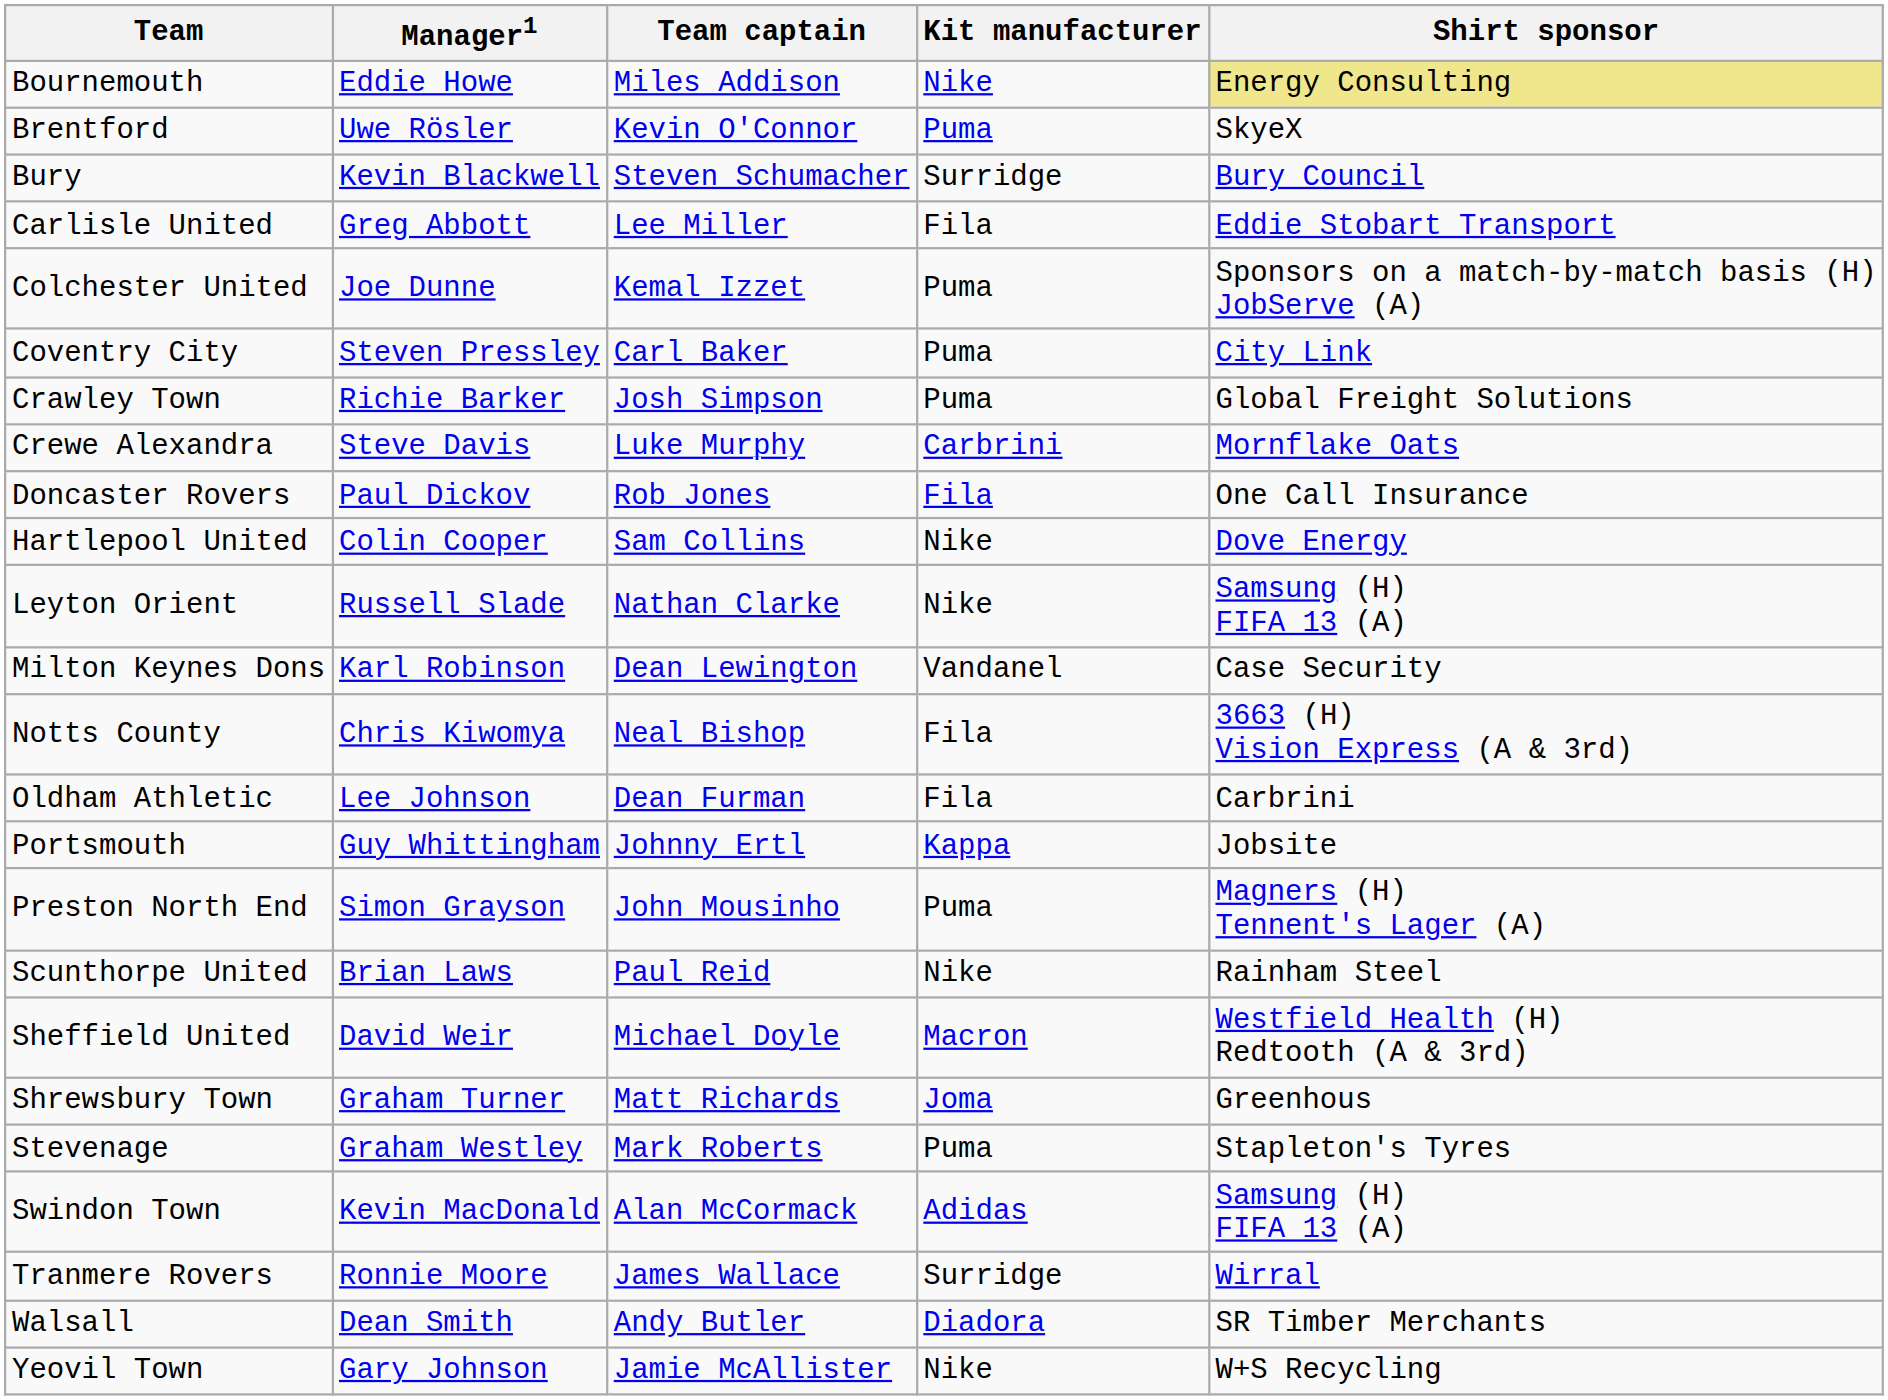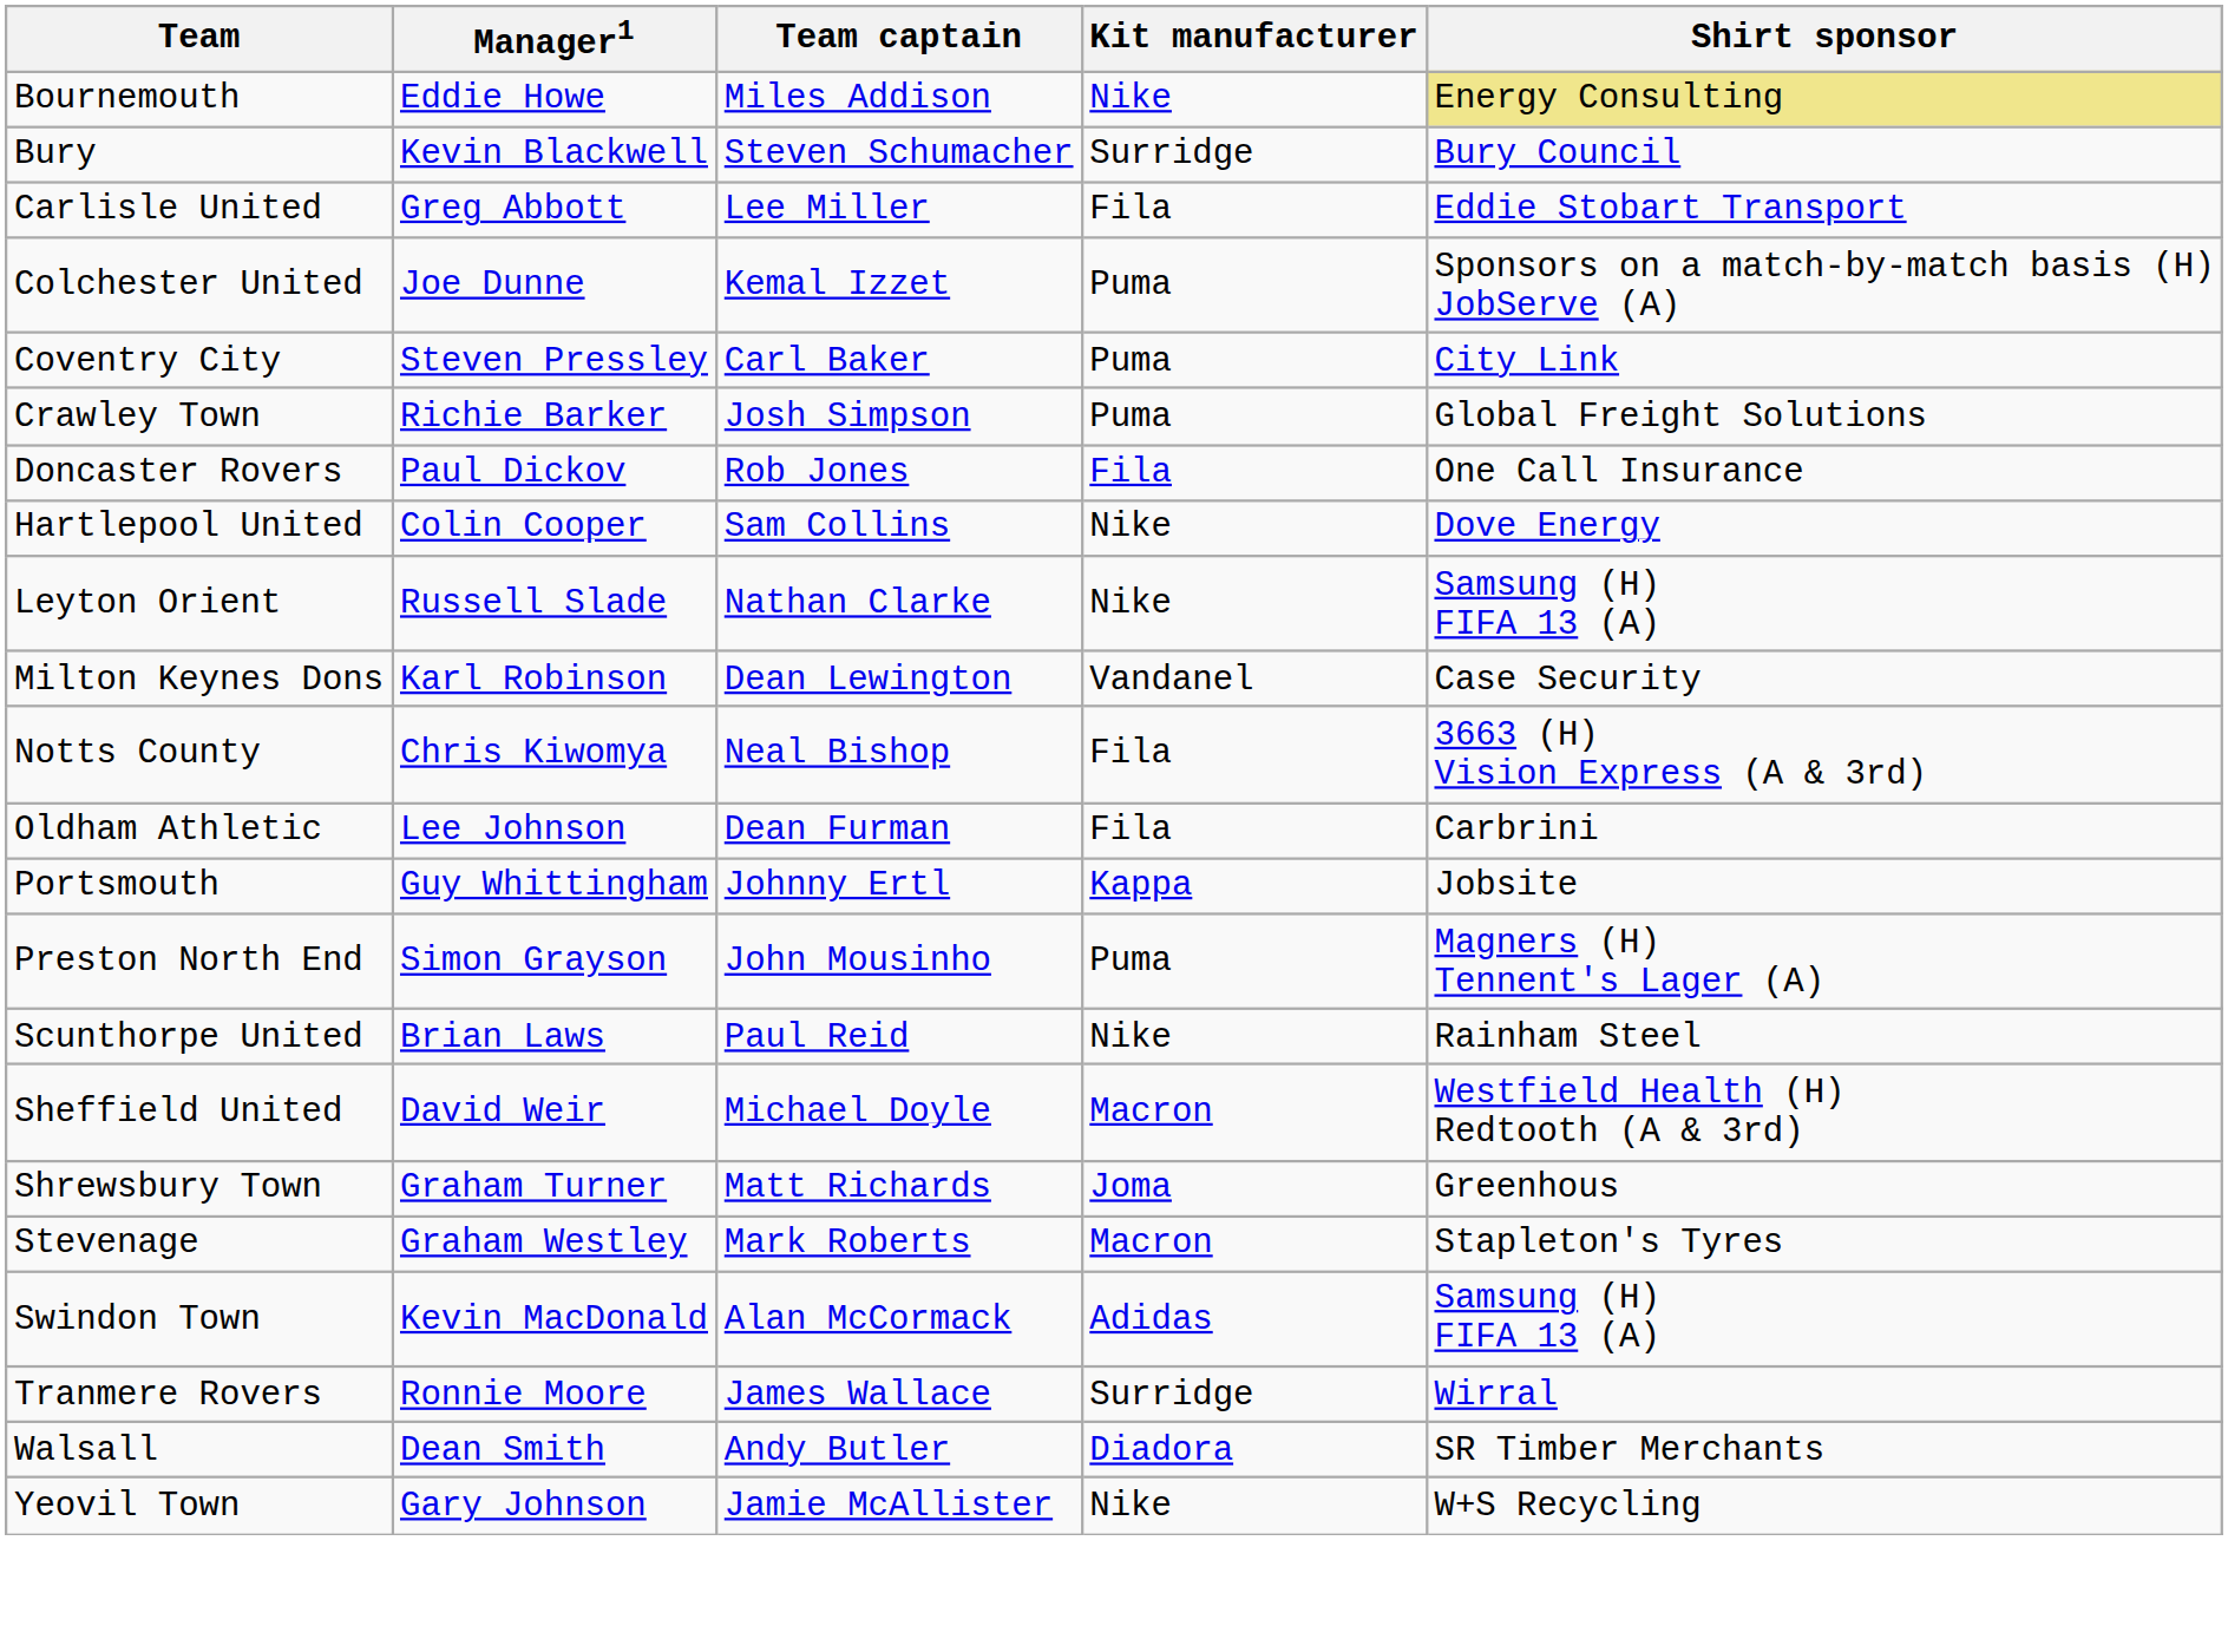- row: Brentford | Uwe Rösler | Kevin O'Connor | Puma | SkyeX
- row: Crewe Alexandra | Steve Davis | Luke Murphy | Carbrini | Mornflake Oats
Stevenage | Kit manufacturer: Puma -> Macron
